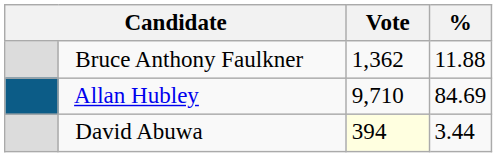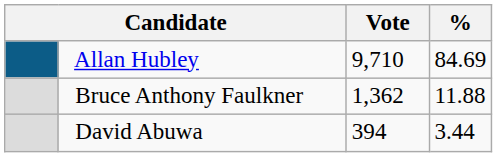rows swapped: Allan Hubley <-> Bruce Anthony Faulkner
David Abuwa | Vote: lightyellow background -> no background
